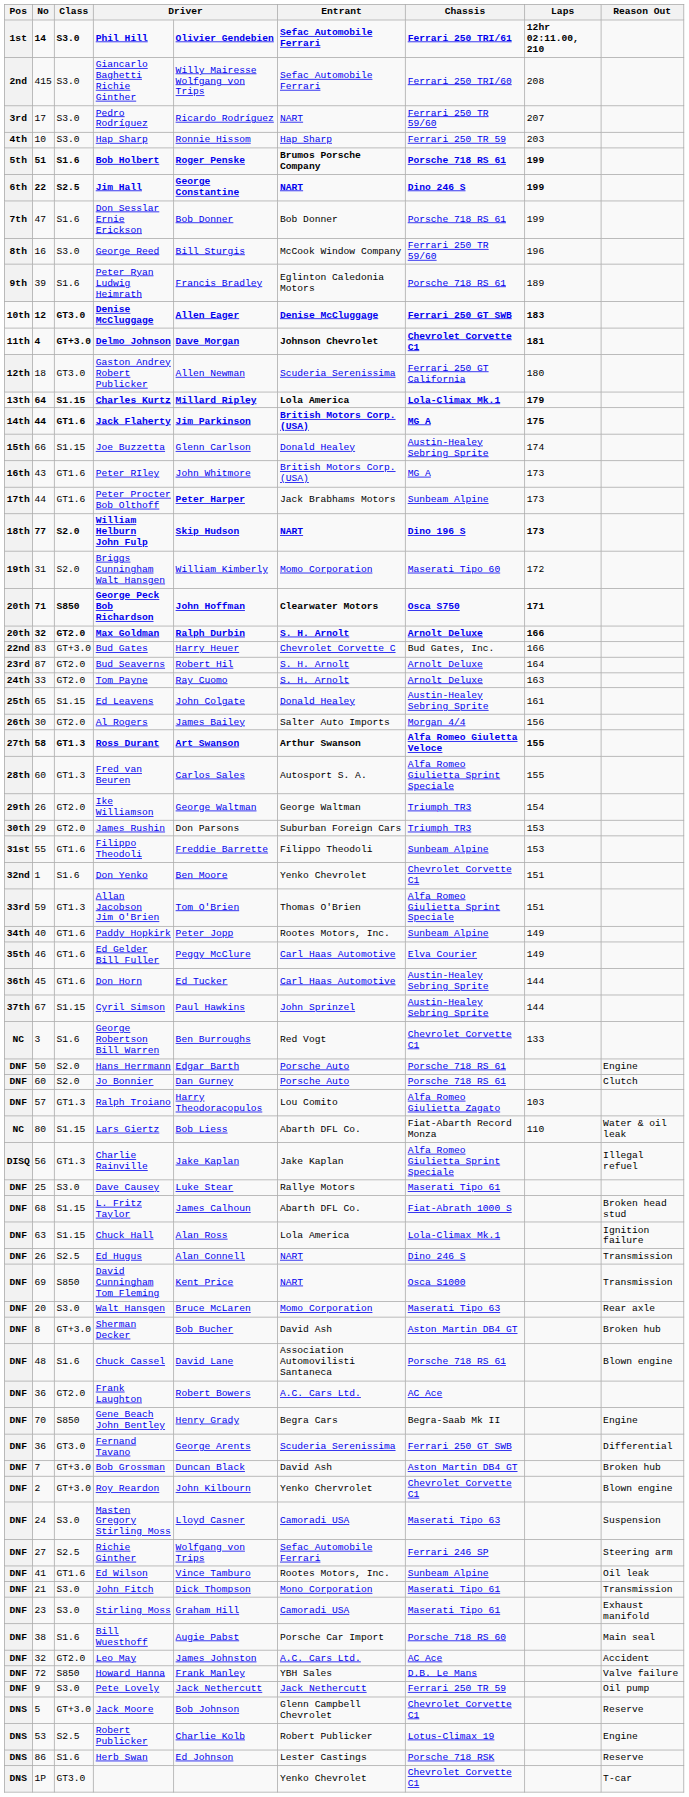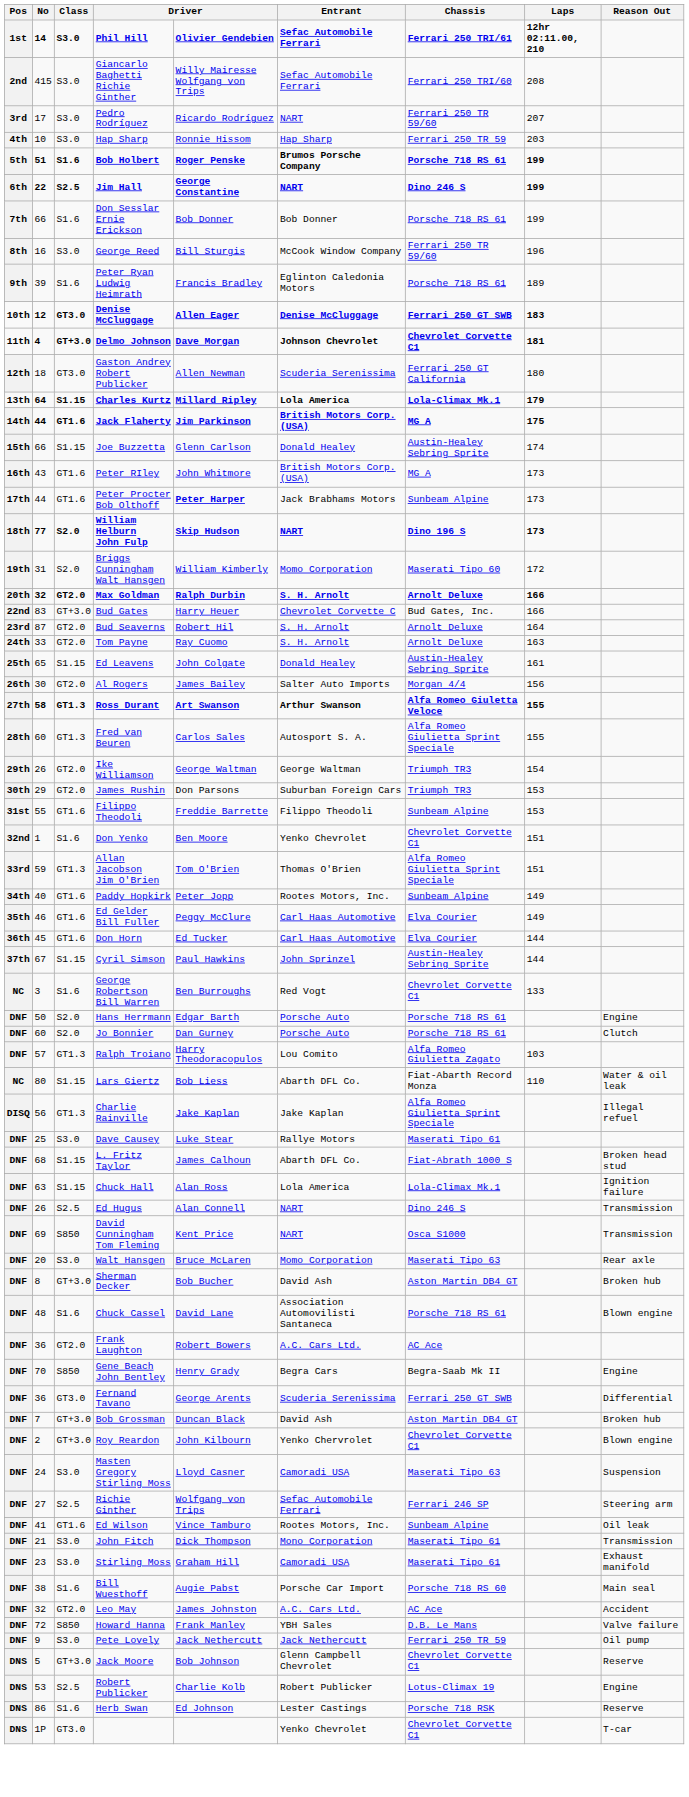Don Sesslar Ernie Erickson | No: 47 -> 66
- row: 20th | 71 | S850 | George Peck Bob Richardson | John Hoffman | Clearwater Motors | Osca S750 | 171
Don Horn | Chassis: Austin-Healey Sebring Sprite -> Elva Courier
